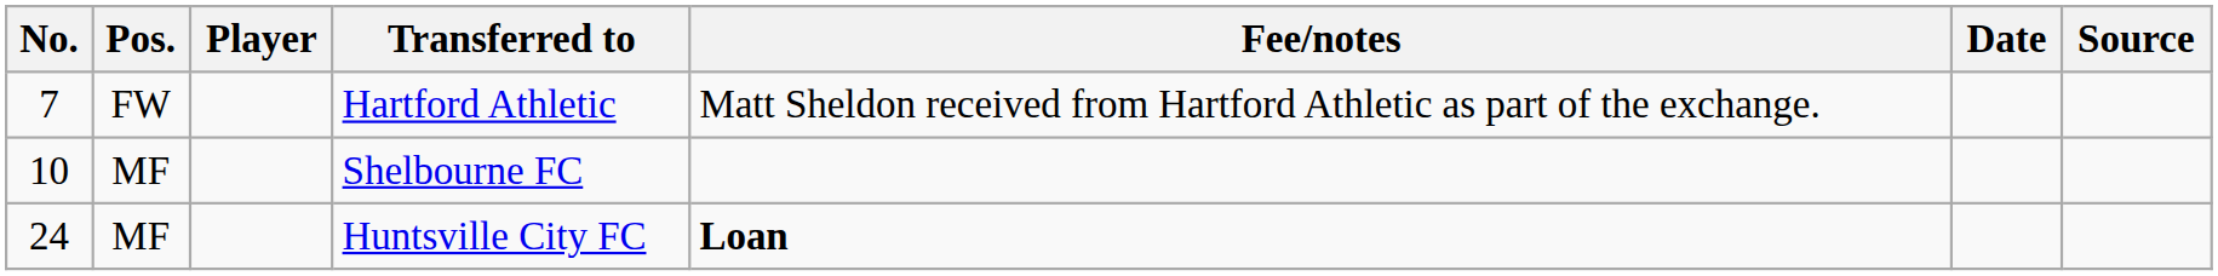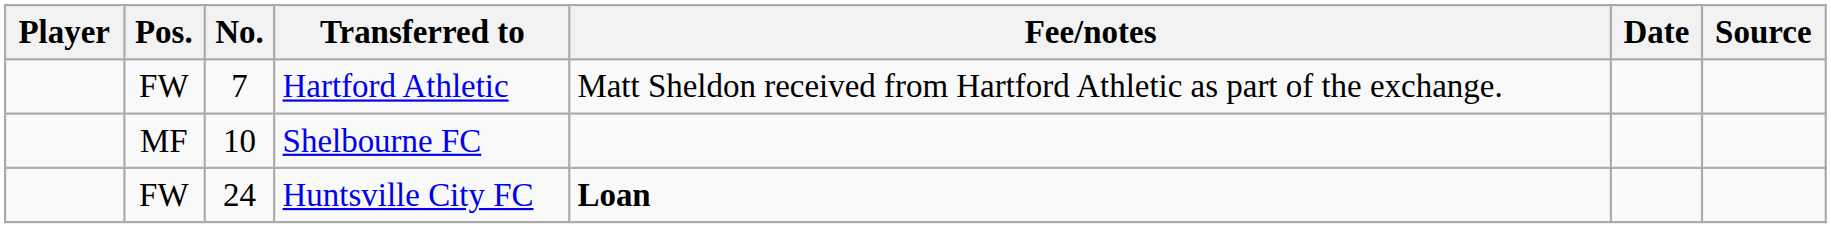columns swapped: No. <-> Player
Huntsville City FC | Pos.: MF -> FW
